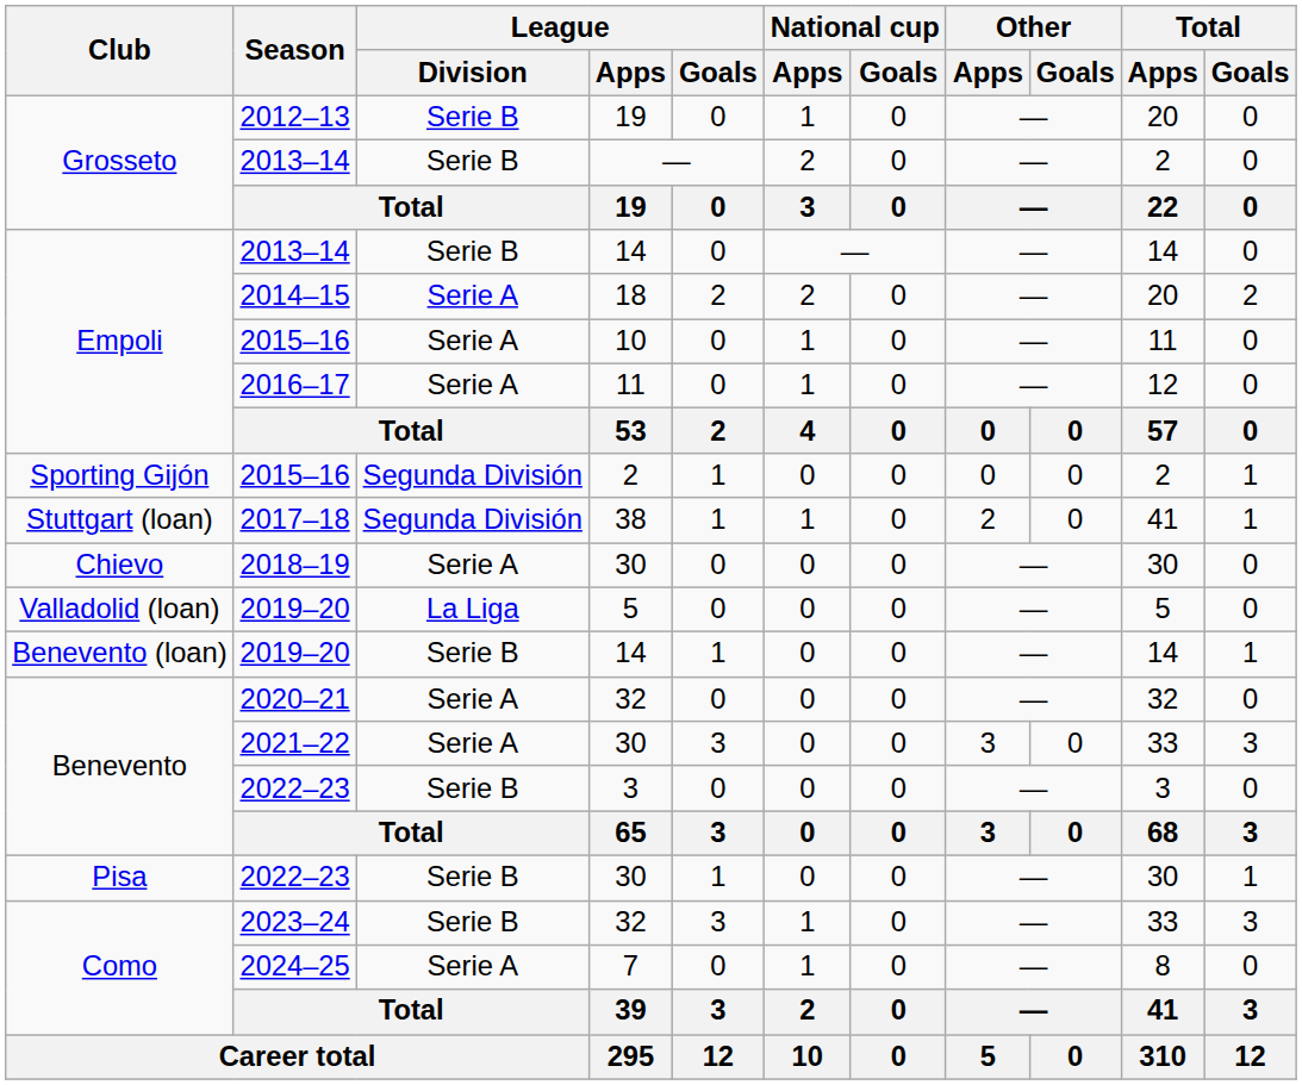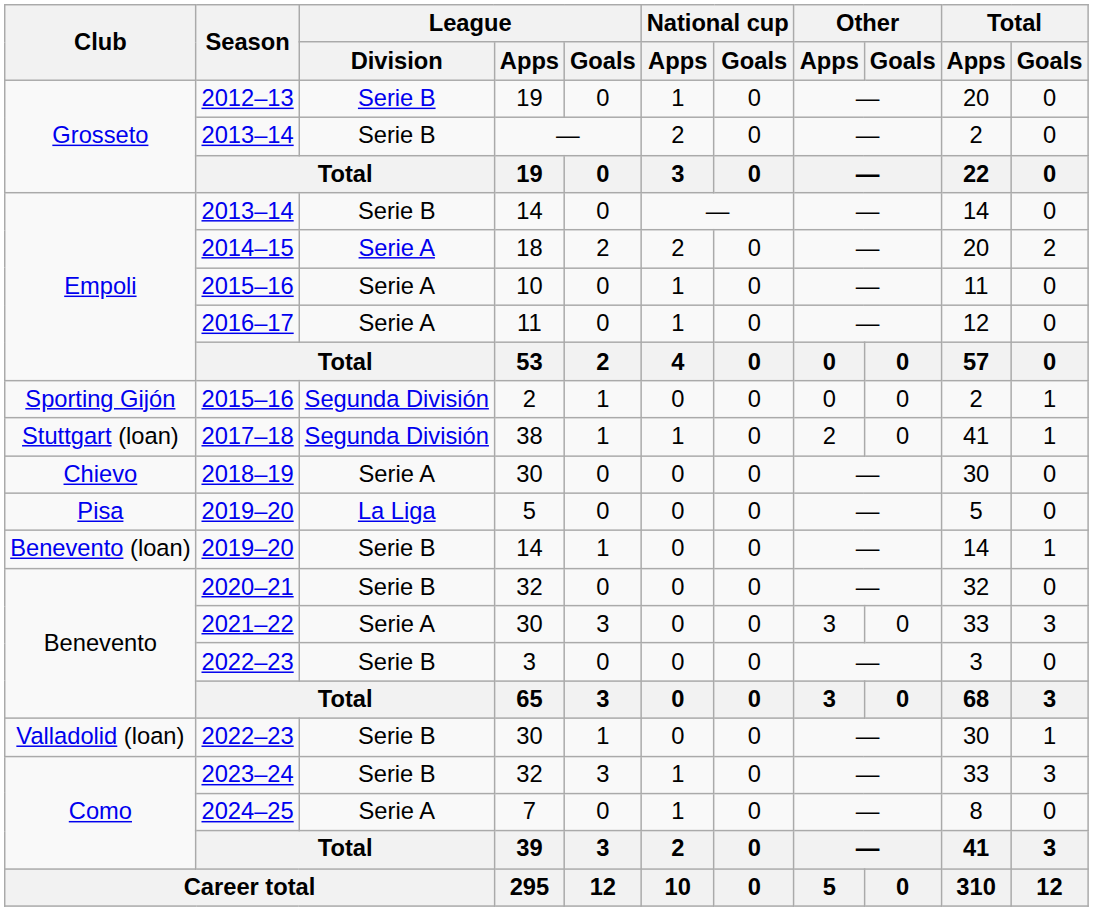2019–20 / 5 | Club: Valladolid (loan) -> Pisa
2020–21 | League / Division: Serie A -> Serie B
2022–23 / 30 | Club: Pisa -> Valladolid (loan)
